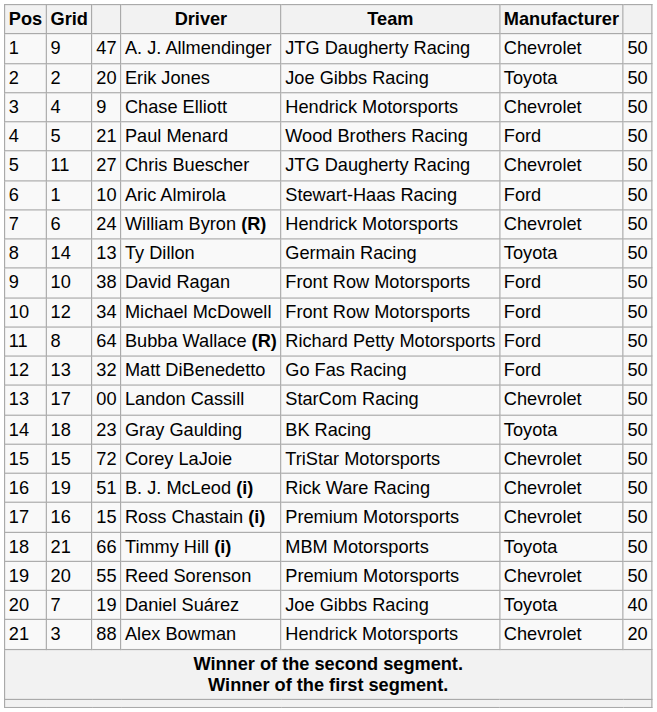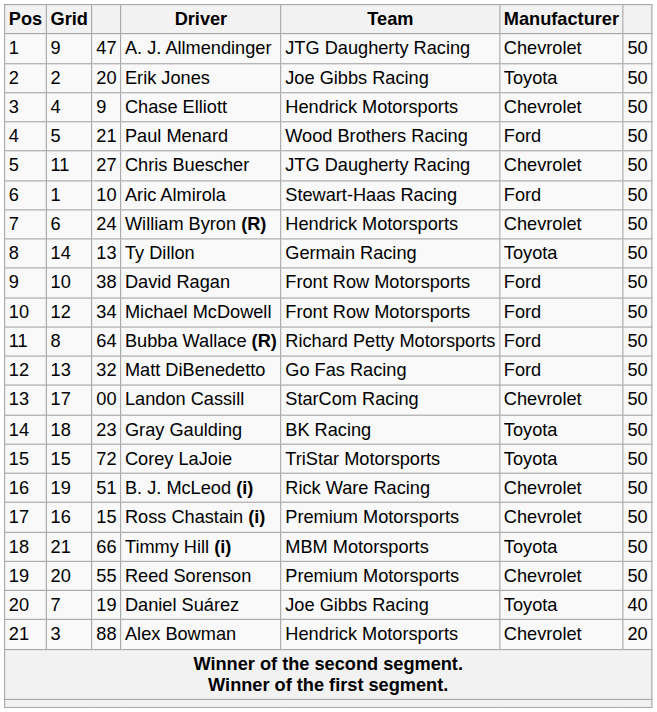Corey LaJoie | Manufacturer: Chevrolet -> Toyota
